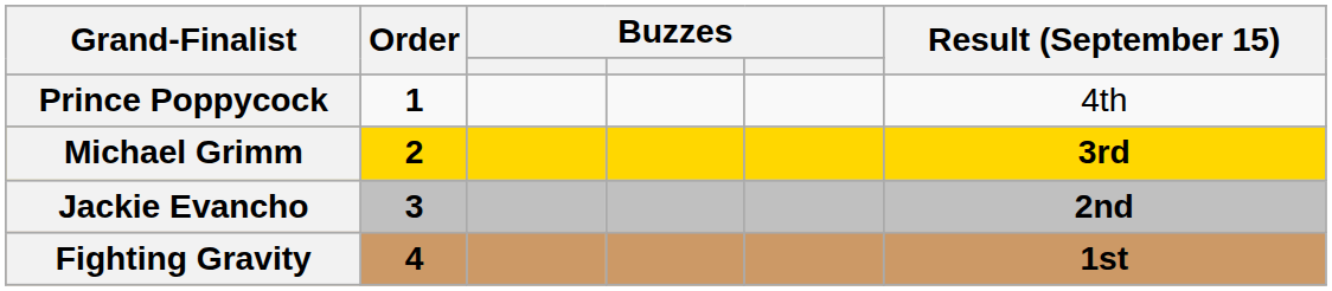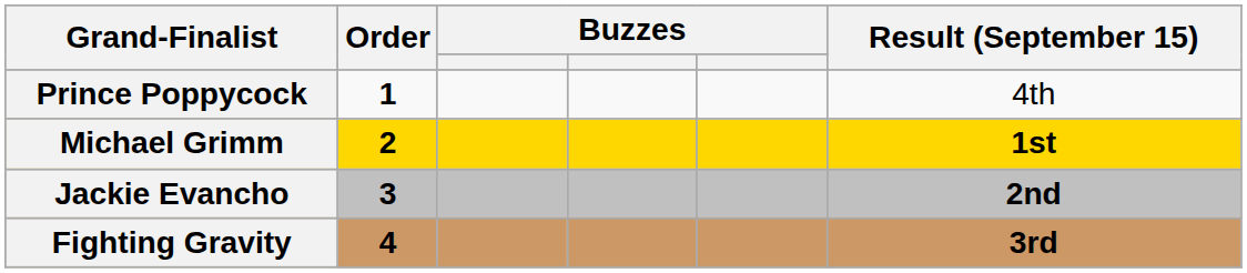Michael Grimm | Result (September 15): 3rd -> 1st
Fighting Gravity | Result (September 15): 1st -> 3rd
